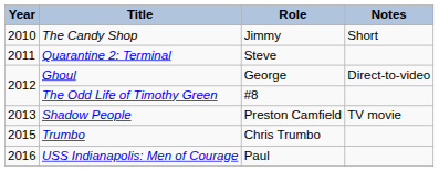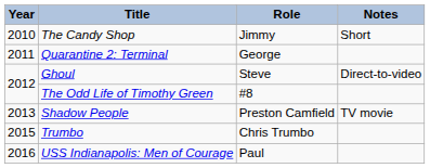Quarantine 2: Terminal | Role: Steve -> George
Ghoul | Role: George -> Steve
